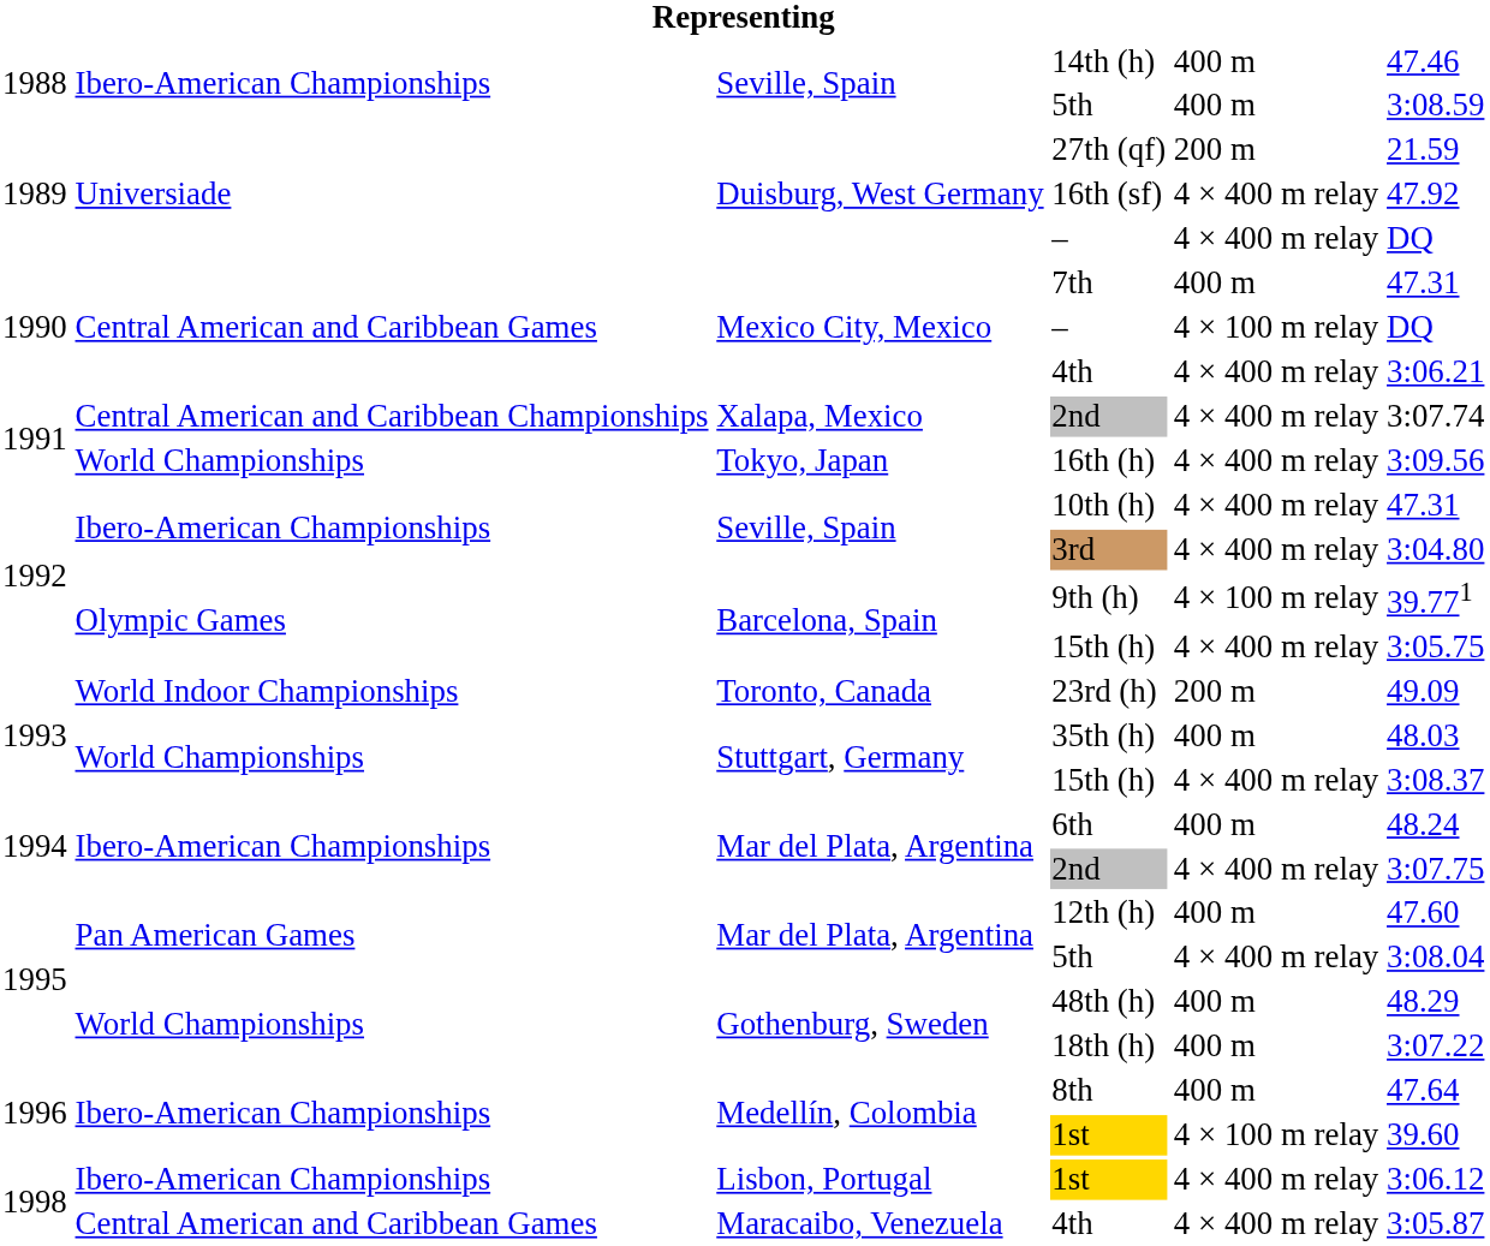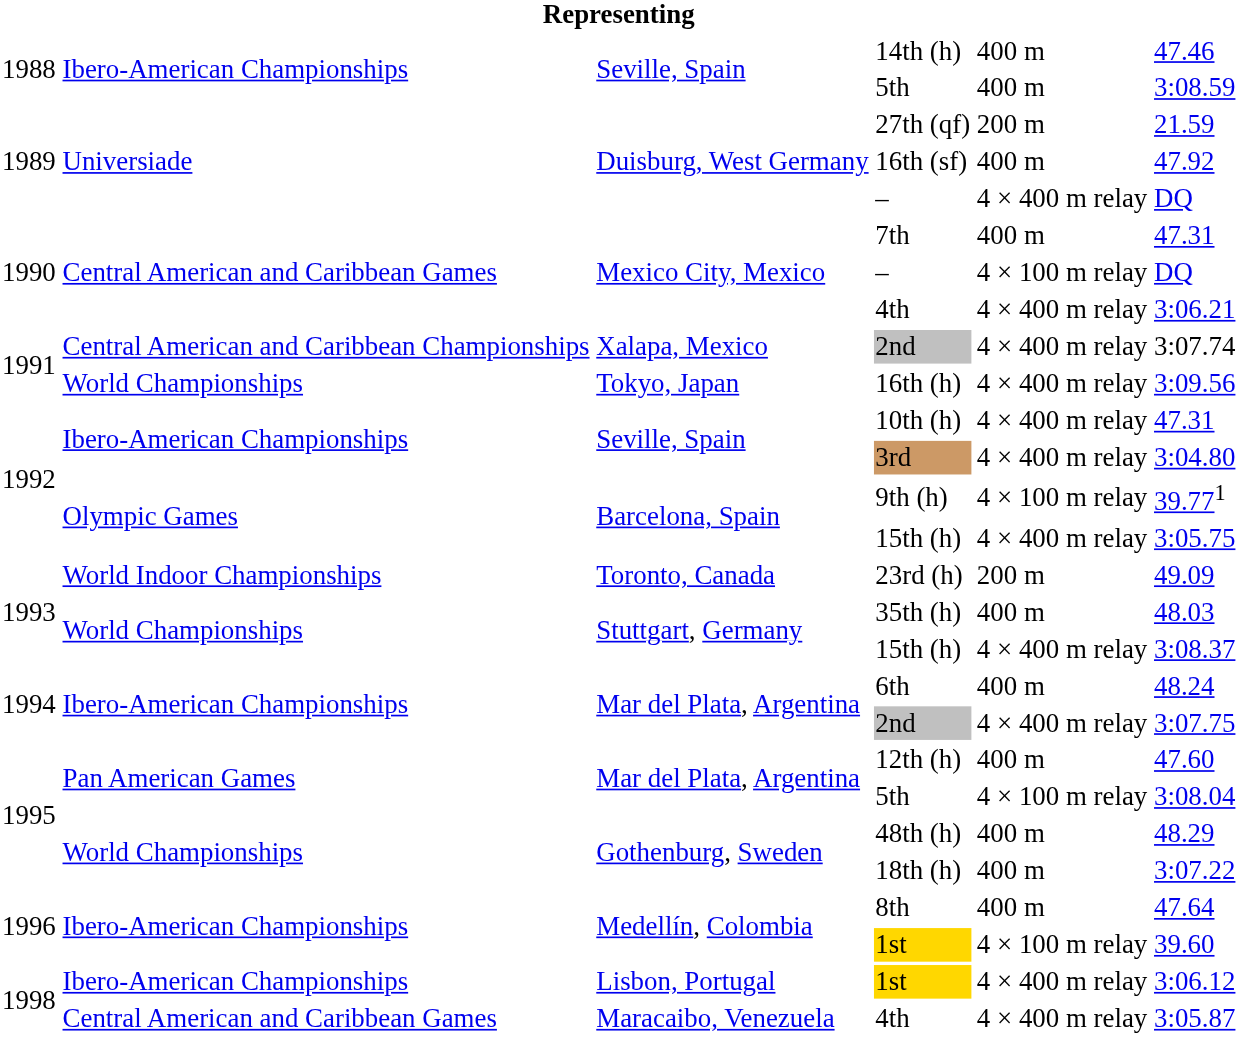16th (sf) | column 5: 4 × 400 m relay -> 400 m
Mar del Plata, Argentina / 5th | column 5: 4 × 400 m relay -> 4 × 100 m relay
